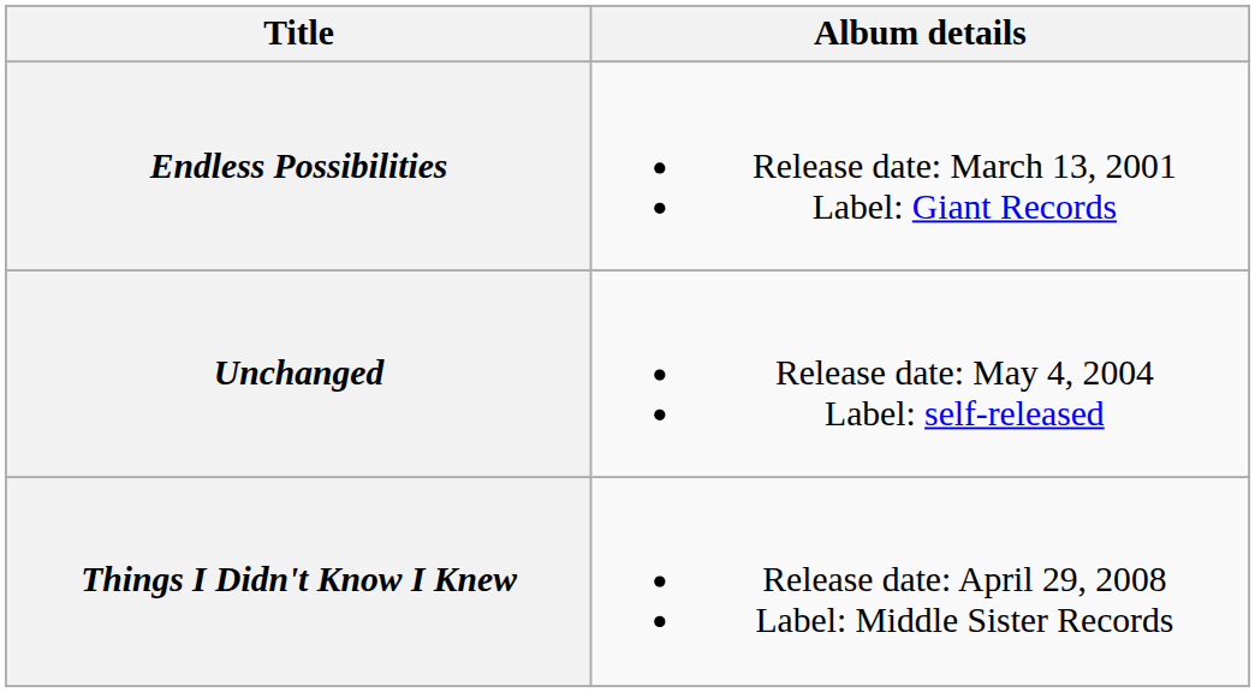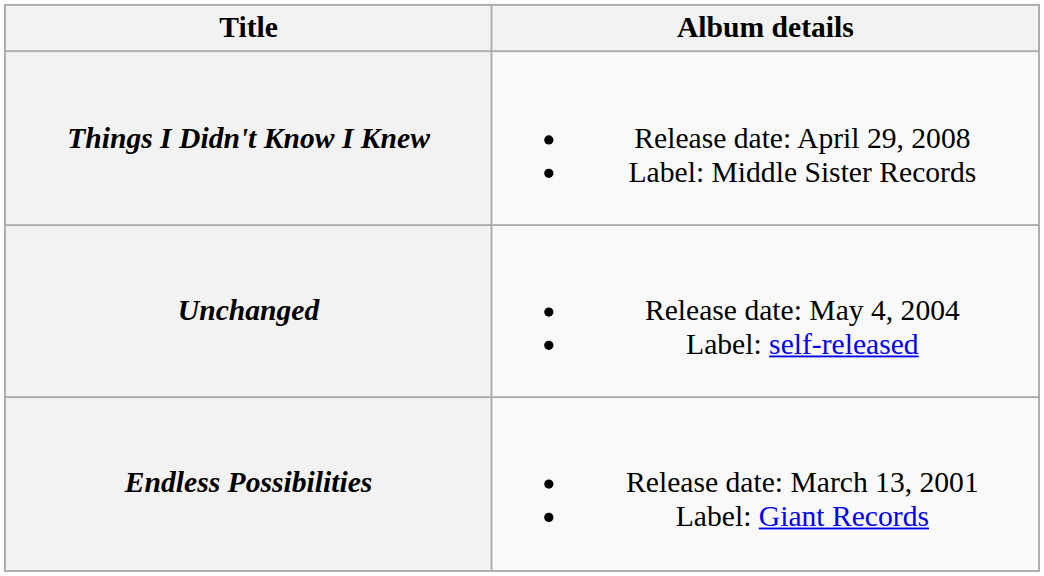rows swapped: Endless Possibilities <-> Things I Didn't Know I Knew
